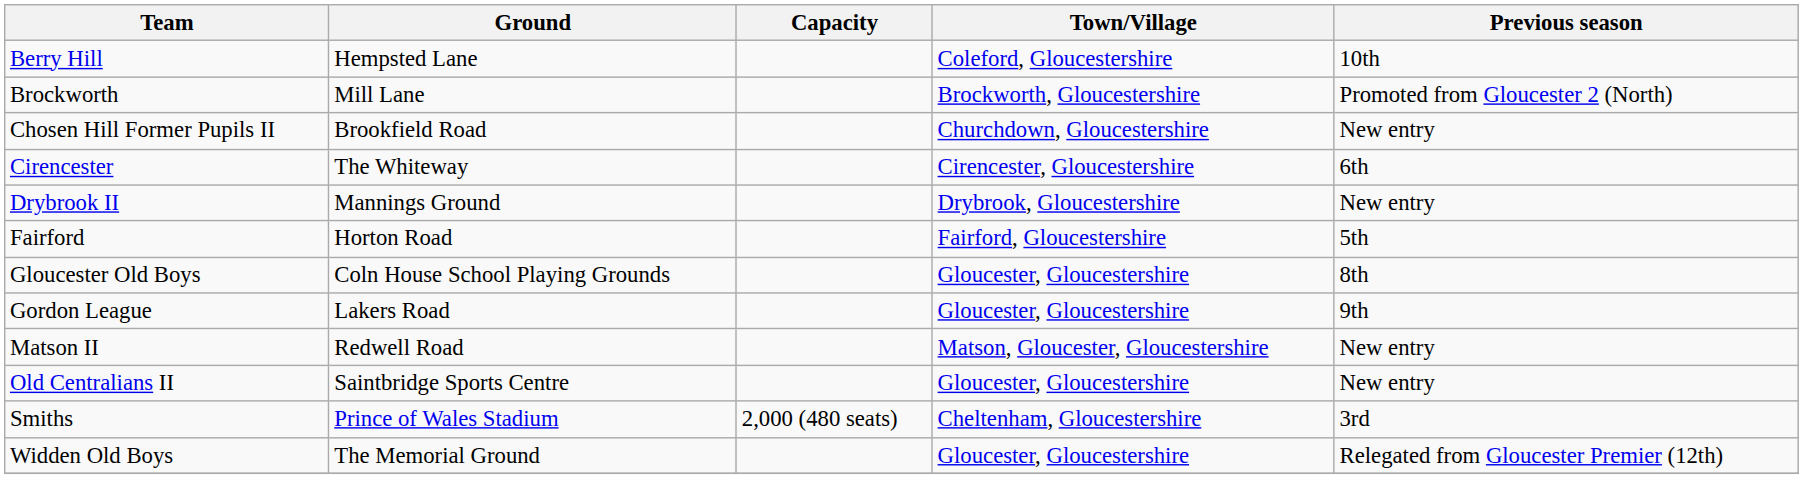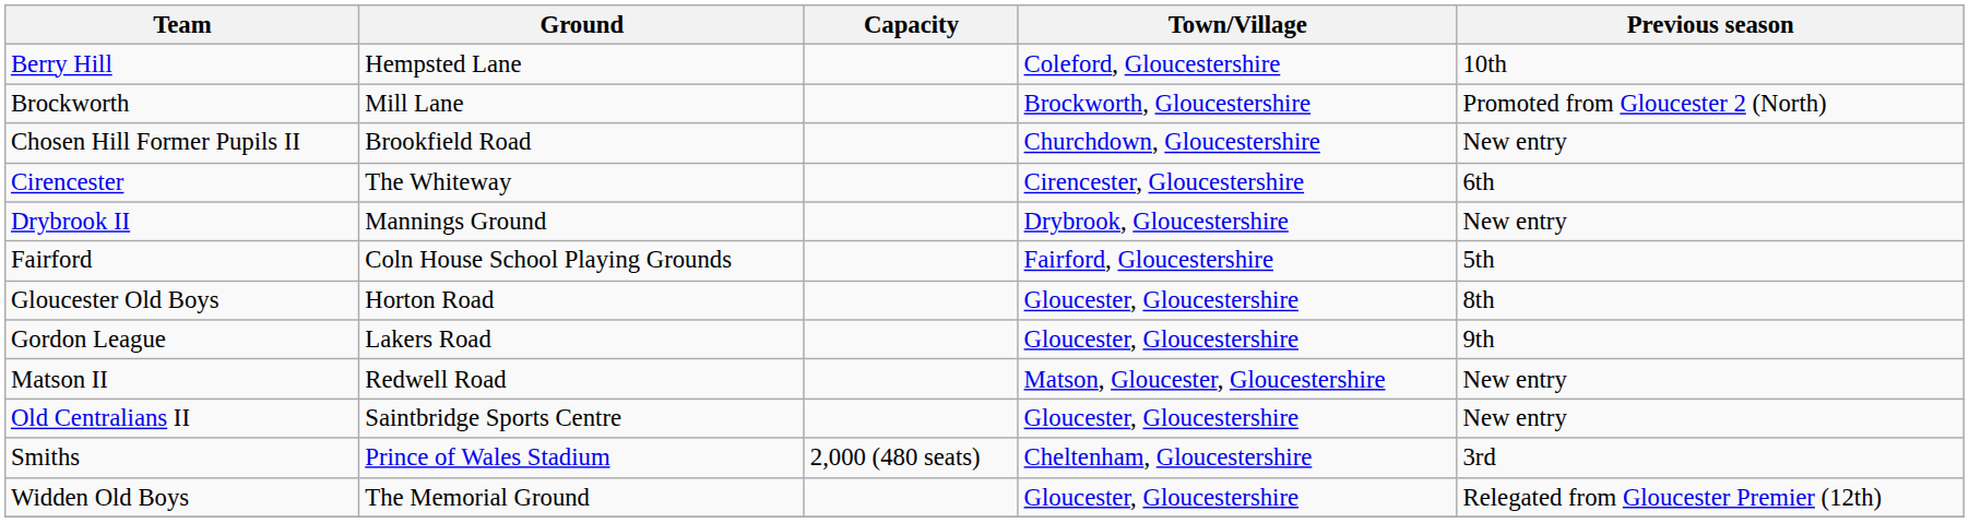Fairford | Ground: Horton Road -> Coln House School Playing Grounds
Gloucester Old Boys | Ground: Coln House School Playing Grounds -> Horton Road
